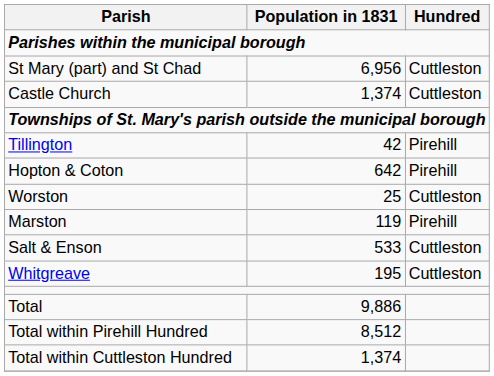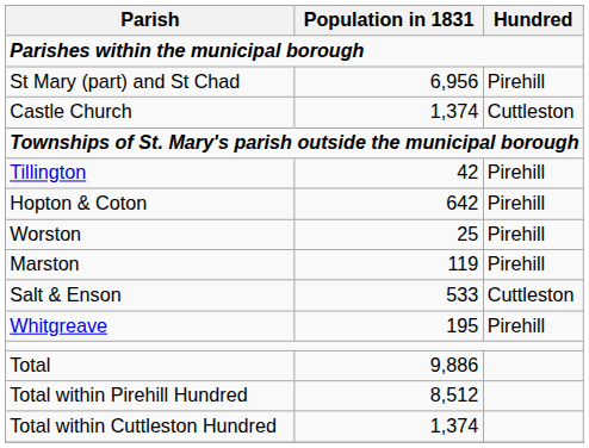St Mary (part) and St Chad | Hundred: Cuttleston -> Pirehill
Worston | Hundred: Cuttleston -> Pirehill
Whitgreave | Hundred: Cuttleston -> Pirehill
